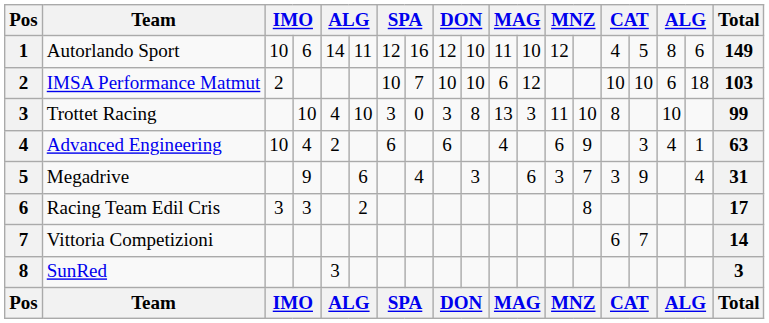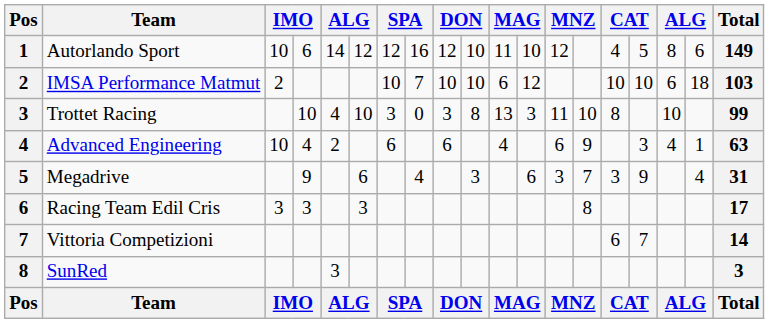Autorlando Sport | column 6: 11 -> 12
Racing Team Edil Cris | column 6: 2 -> 3
